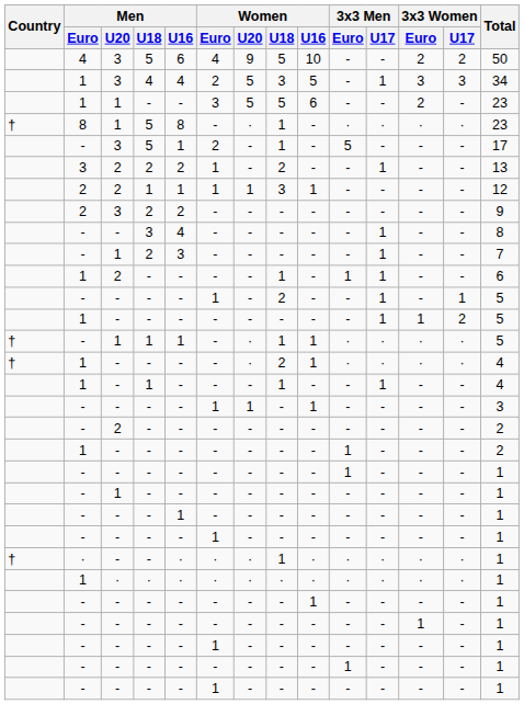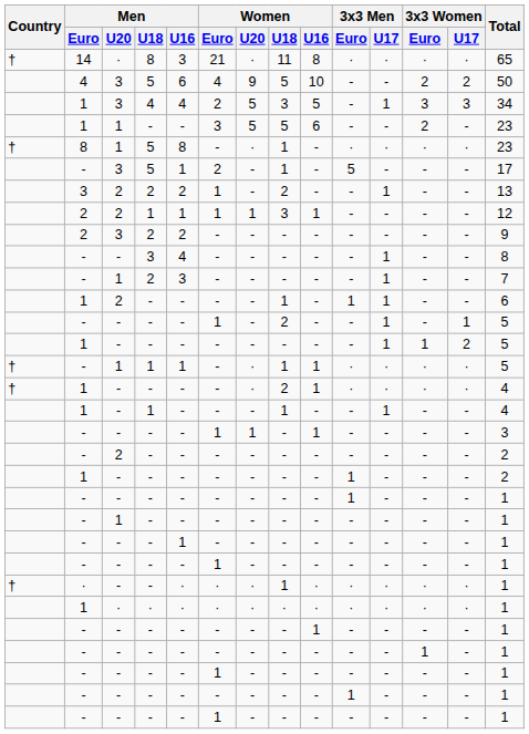+ row: † | 14 | · | 8 | 3 | 21 | · | 11 | 8 | · | · | · | · | 65
